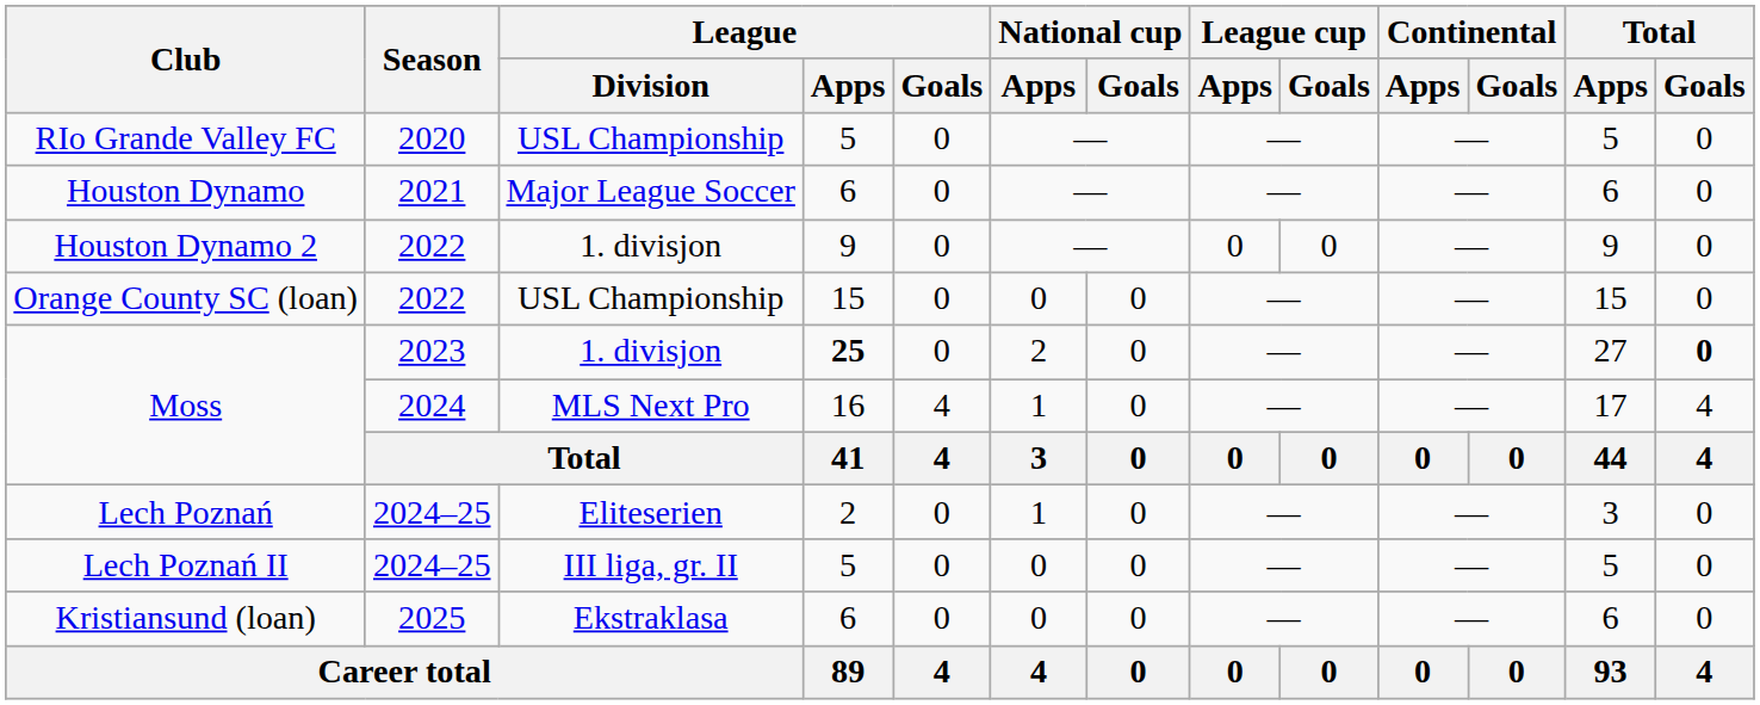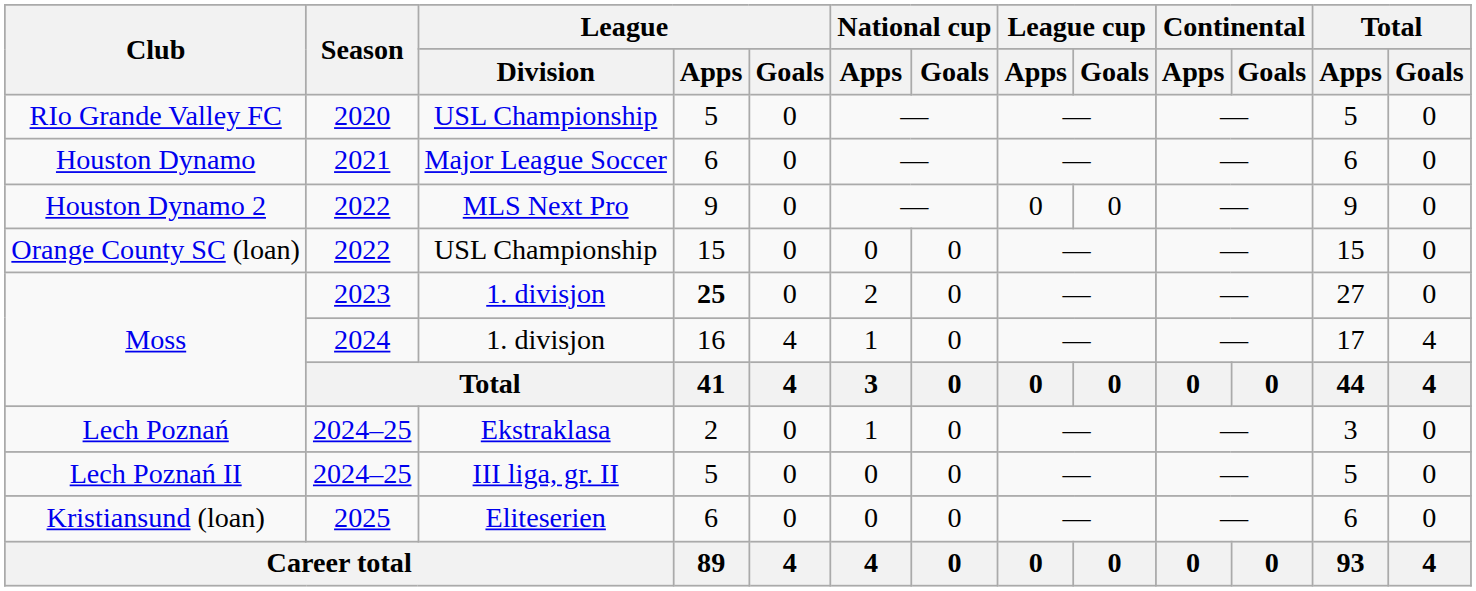Houston Dynamo 2 | League / Division: 1. divisjon -> MLS Next Pro
Moss / 2023 | Total / Goals: bold -> normal
Moss / 2024 | League / Division: MLS Next Pro -> 1. divisjon
Lech Poznań | League / Division: Eliteserien -> Ekstraklasa
Kristiansund (loan) | League / Division: Ekstraklasa -> Eliteserien
